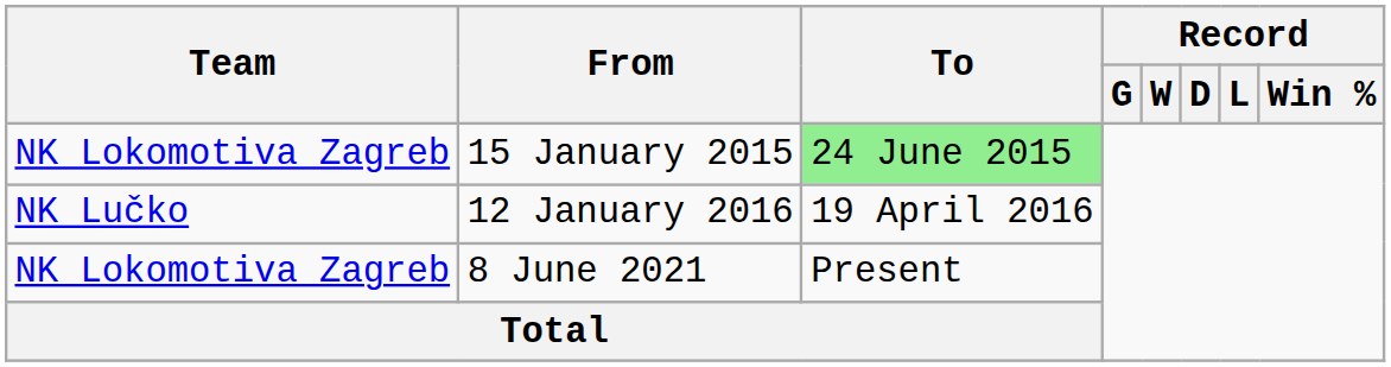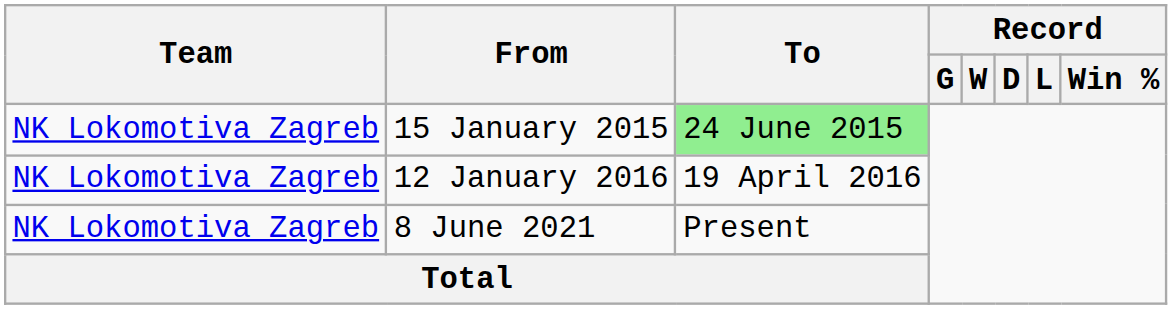12 January 2016 | Team: NK Lučko -> NK Lokomotiva Zagreb
